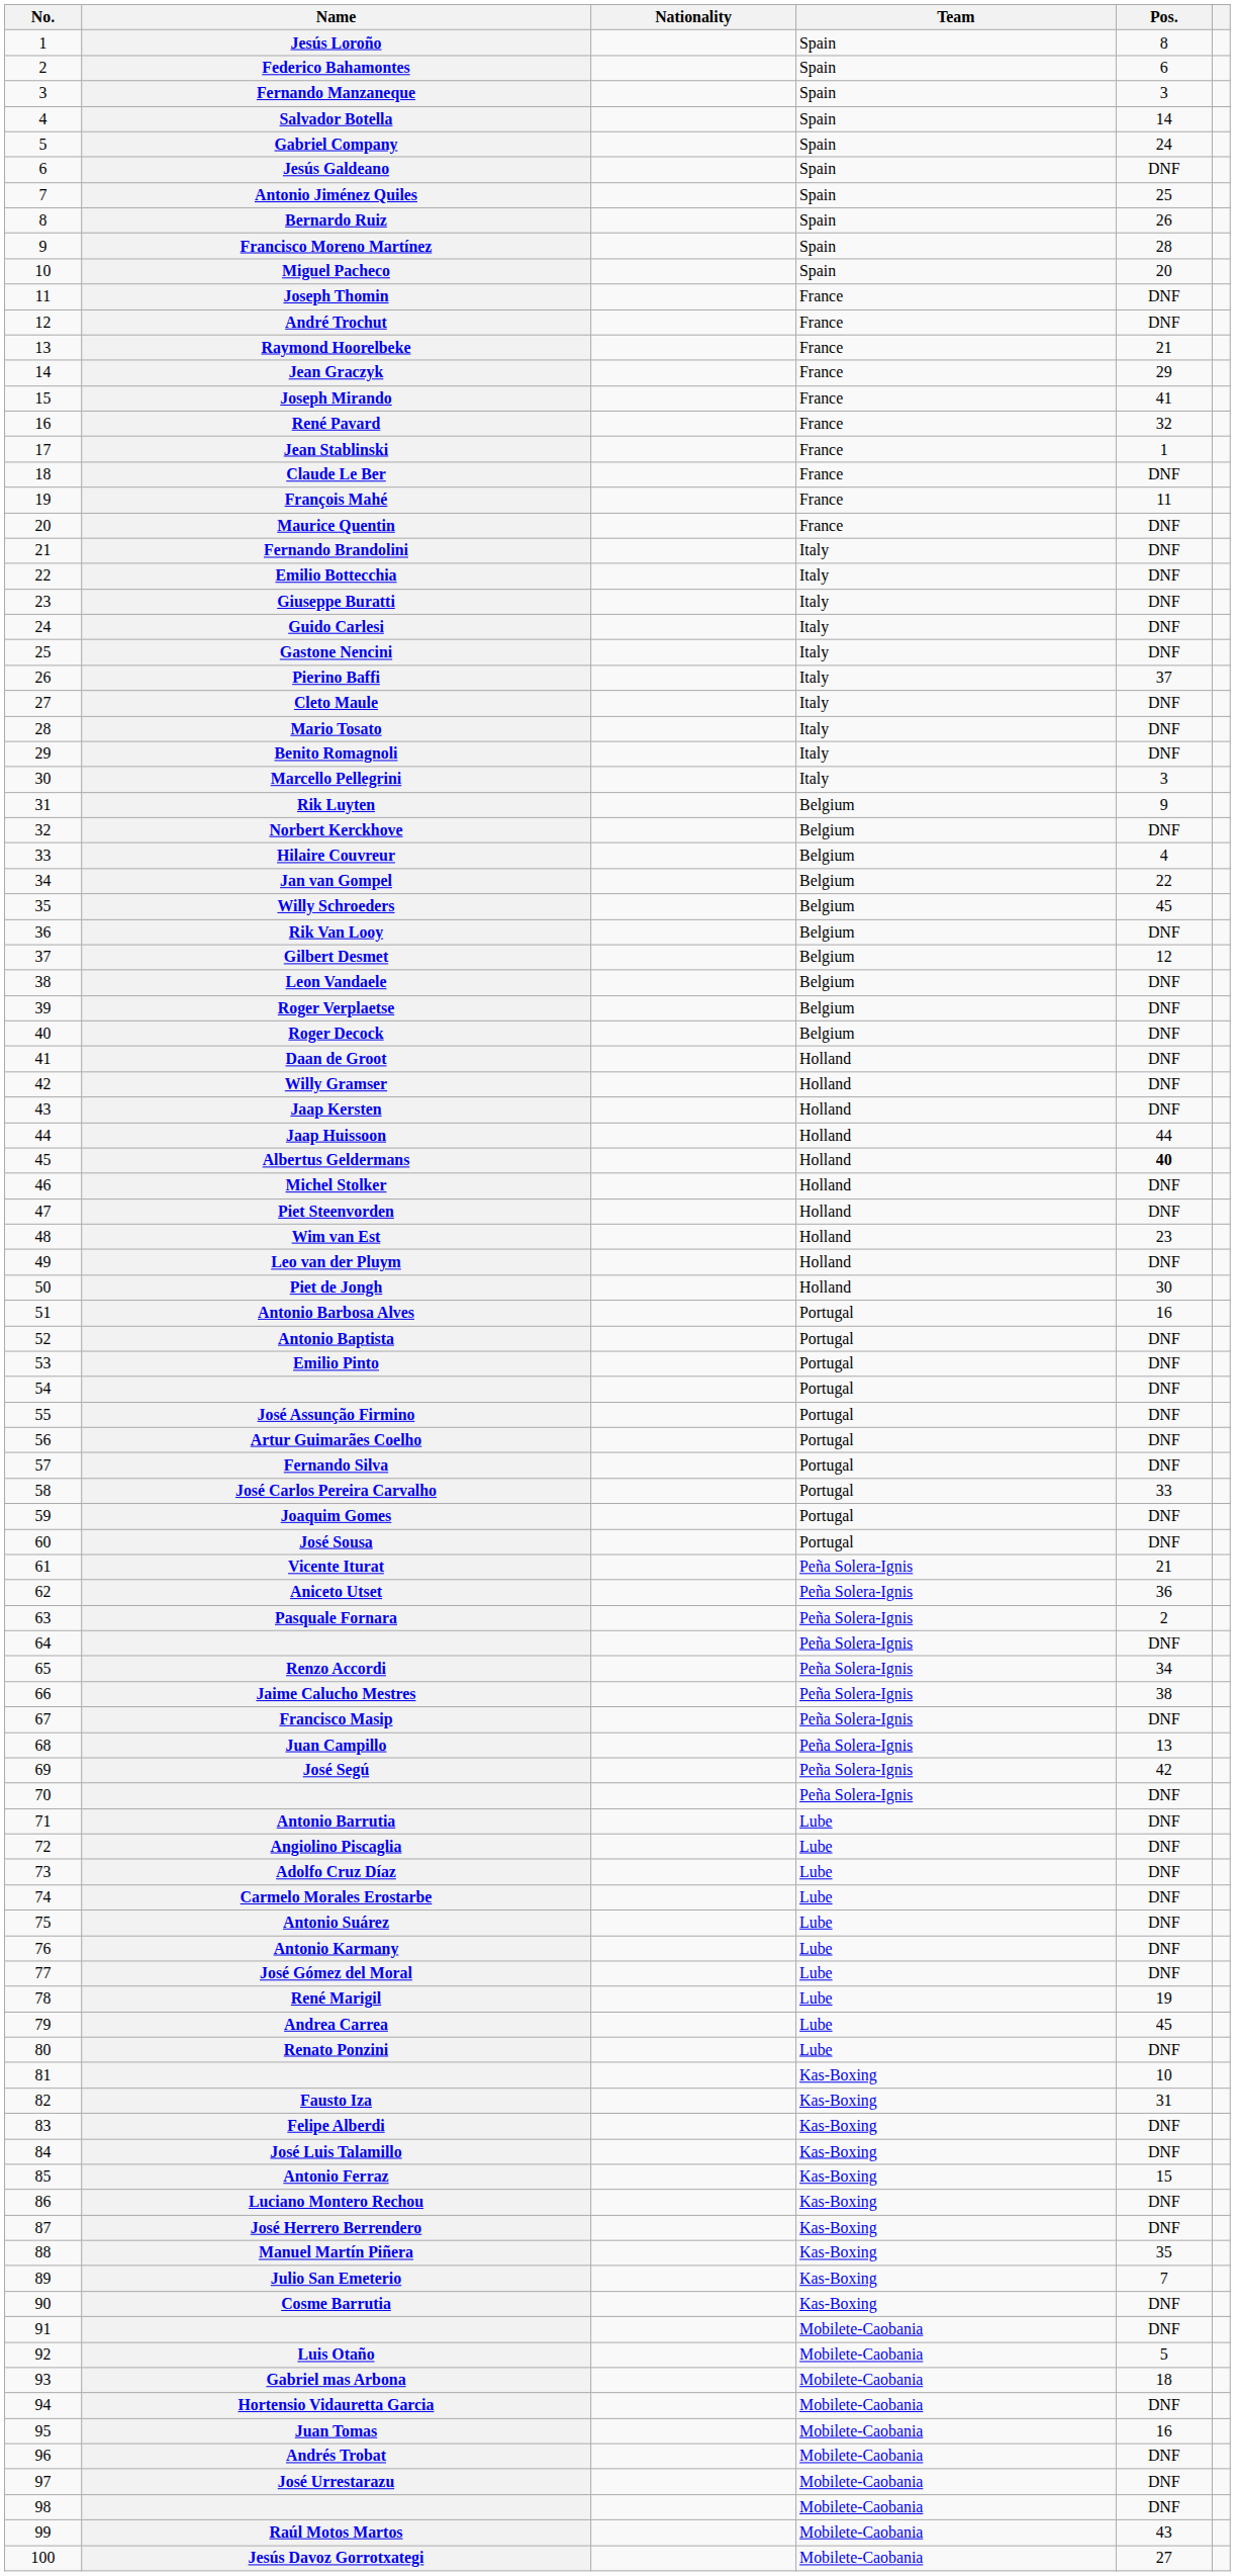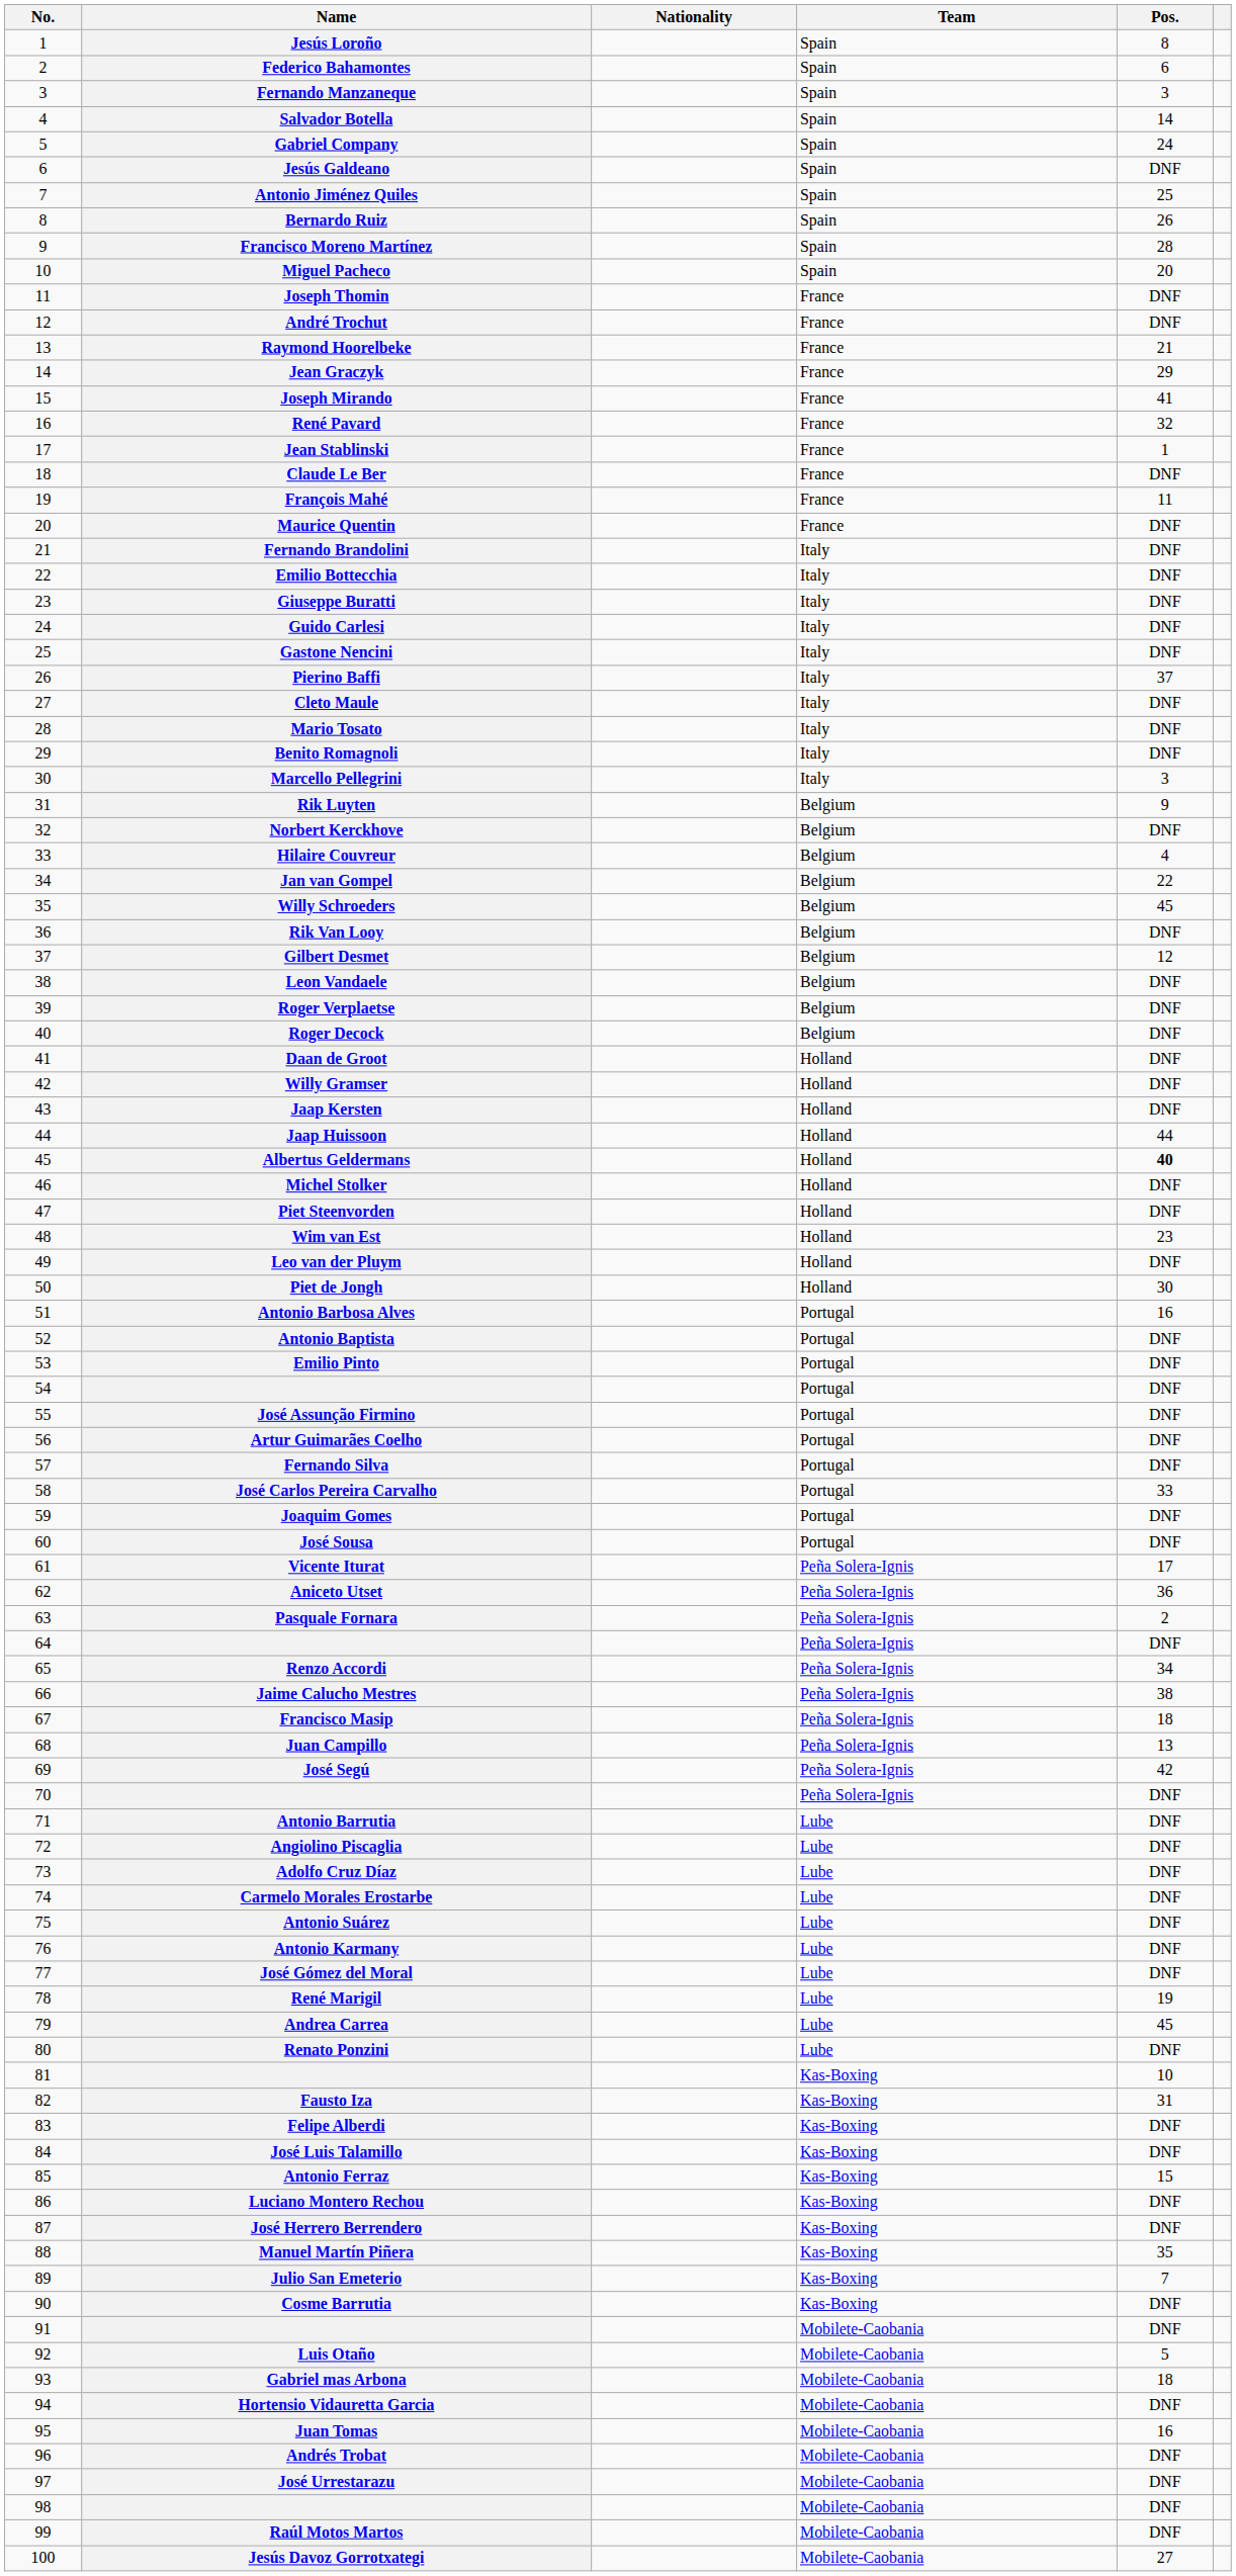Vicente Iturat | Pos.: 21 -> 17
Francisco Masip | Pos.: DNF -> 18
Raúl Motos Martos | Pos.: 43 -> DNF
